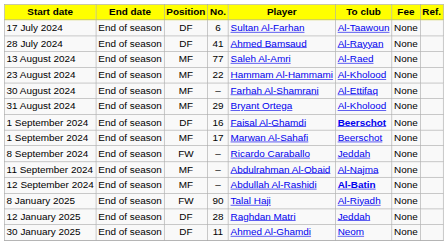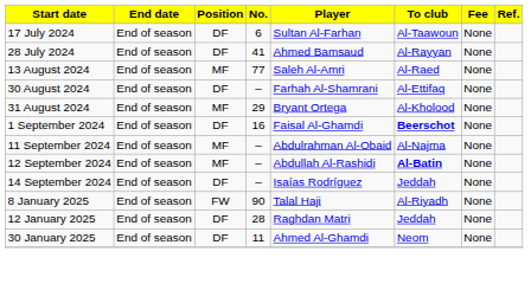- row: 23 August 2024 | End of season | MF | 22 | Hammam Al-Hammami | Al-Kholood | None
30 August 2024 | Position: MF -> DF
- row: 1 September 2024 | End of season | MF | 17 | Marwan Al-Sahafi | Beerschot | None
- row: 8 September 2024 | End of season | FW | – | Ricardo Caraballo | Jeddah | None
+ row: 14 September 2024 | End of season | DF | – | Isaías Rodríguez | Jeddah | None
